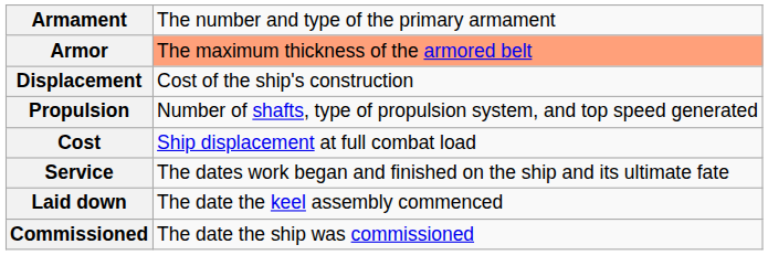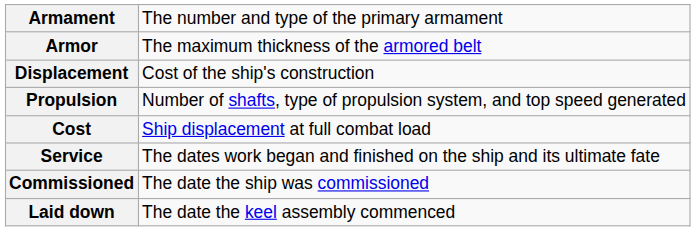Armor | column 2: lightsalmon background -> no background
rows swapped: Laid down <-> Commissioned
